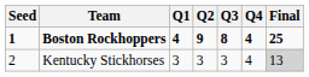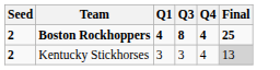- column: Q2 | 9 | 3
Boston Rockhoppers | Seed: 1 -> 2
Kentucky Stickhorses | Seed: normal -> bold
